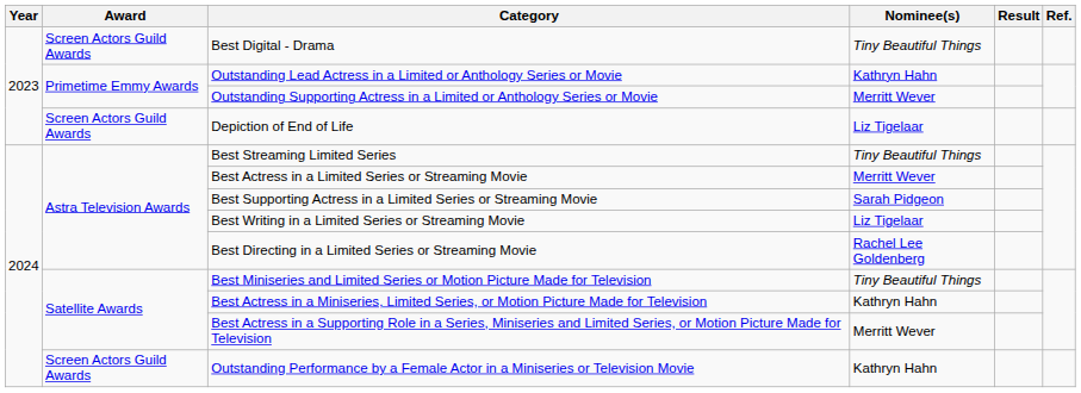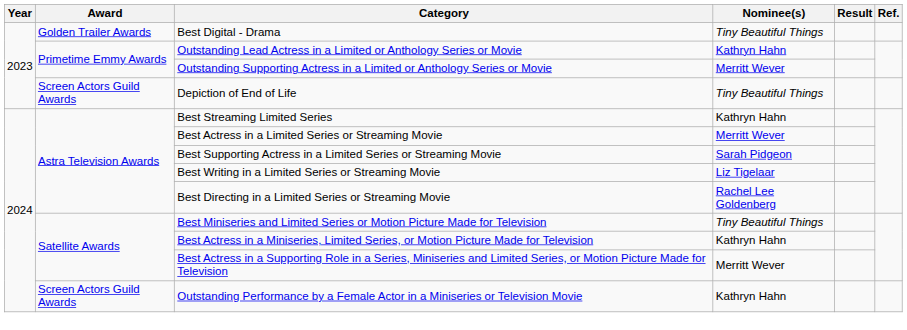Best Digital - Drama | Award: Screen Actors Guild Awards -> Golden Trailer Awards
Depiction of End of Life | Nominee(s): Liz Tigelaar -> Tiny Beautiful Things
Best Streaming Limited Series | Nominee(s): Tiny Beautiful Things -> Kathryn Hahn
